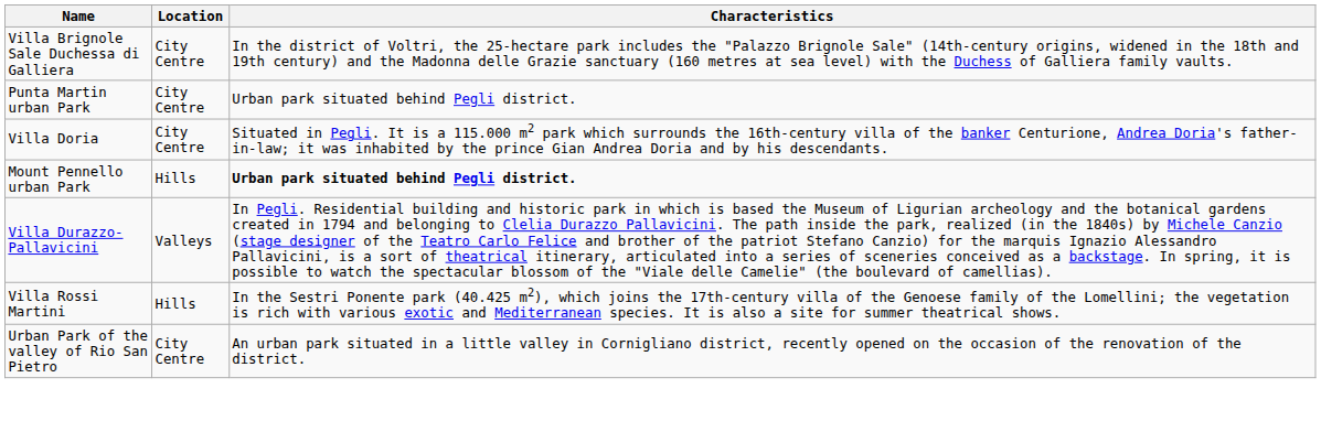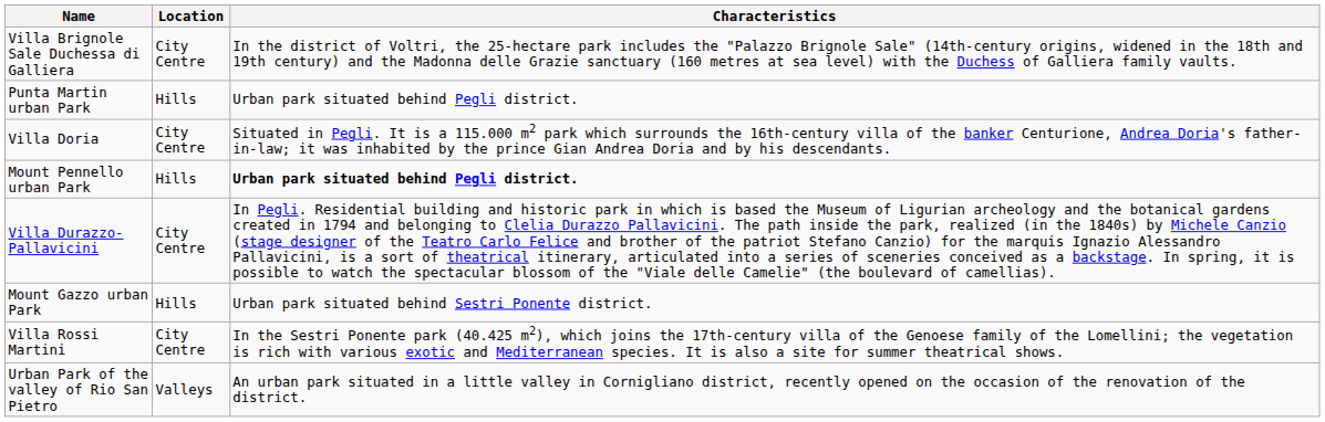Punta Martin urban Park | Location: City Centre -> Hills
Villa Durazzo-Pallavicini | Location: Valleys -> City Centre
+ row: Mount Gazzo urban Park | Hills | Urban park situated behind Sestri Ponente district.
Villa Rossi Martini | Location: Hills -> City Centre
Urban Park of the valley of Rio San Pietro | Location: City Centre -> Valleys
